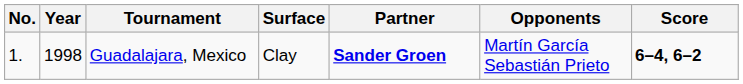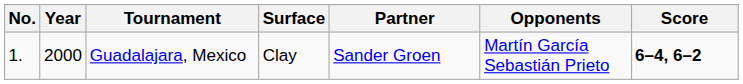Guadalajara, Mexico | Year: 1998 -> 2000
Guadalajara, Mexico | Partner: bold -> normal
